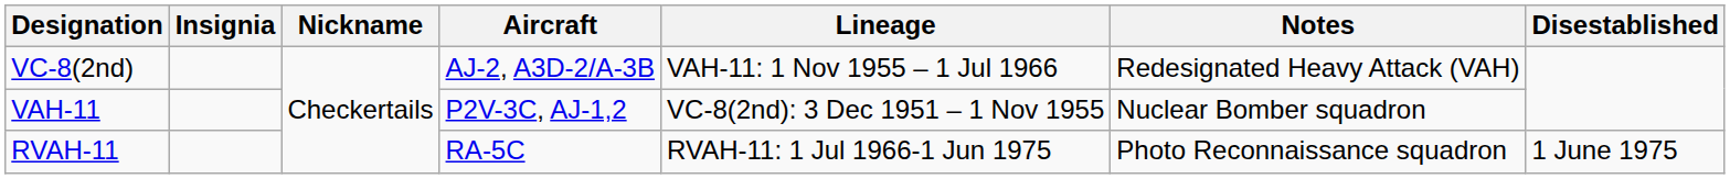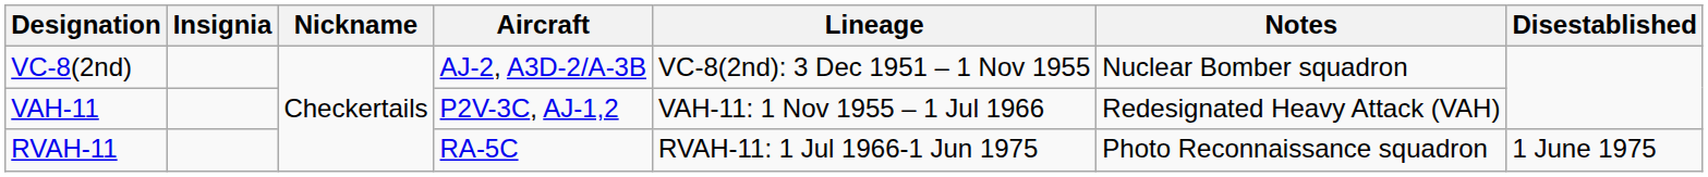VC-8(2nd) | Lineage: VAH-11: 1 Nov 1955 – 1 Jul 1966 -> VC-8(2nd): 3 Dec 1951 – 1 Nov 1955
VC-8(2nd) | Notes: Redesignated Heavy Attack (VAH) -> Nuclear Bomber squadron
VAH-11 | Lineage: VC-8(2nd): 3 Dec 1951 – 1 Nov 1955 -> VAH-11: 1 Nov 1955 – 1 Jul 1966
VAH-11 | Notes: Nuclear Bomber squadron -> Redesignated Heavy Attack (VAH)
